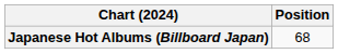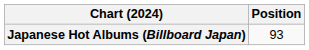Japanese Hot Albums (Billboard Japan) | Position: 68 -> 93
